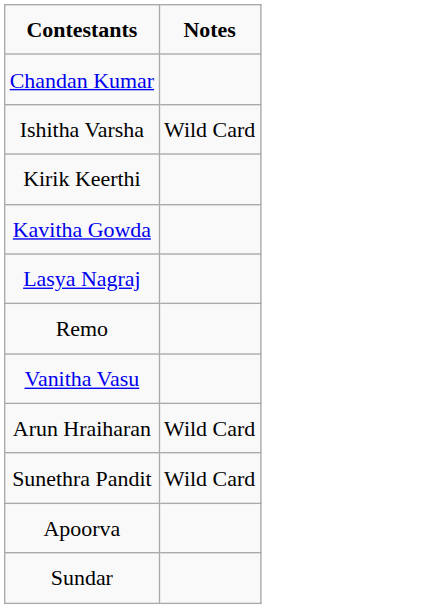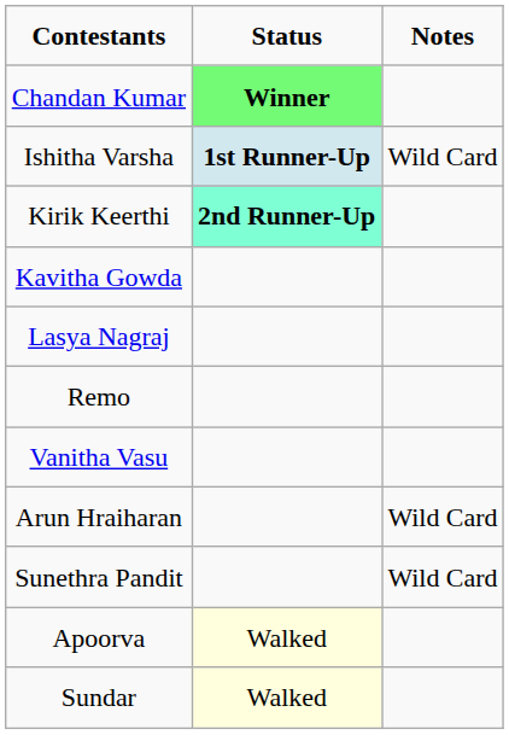+ column: Status | Winner | 1st Runner-Up | 2nd Runner-Up | Walked | Walked
